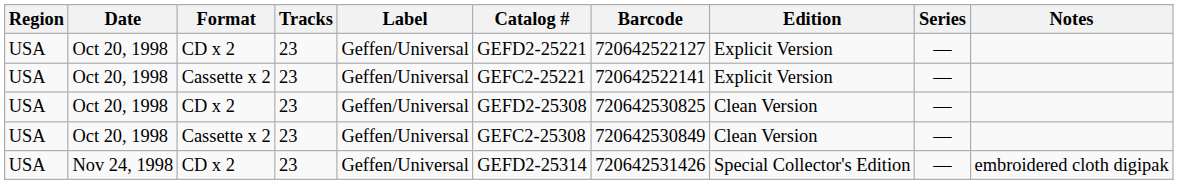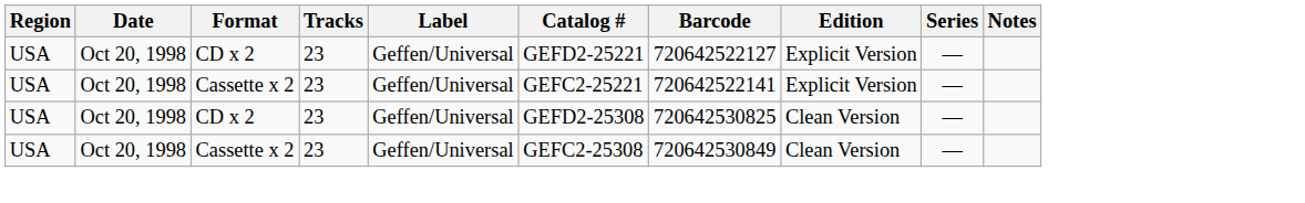- row: USA | Nov 24, 1998 | CD x 2 | 23 | Geffen/Universal | GEFD2-25314 | 720642531426 | Special Collector's Edition | — | embroidered cloth digipak
